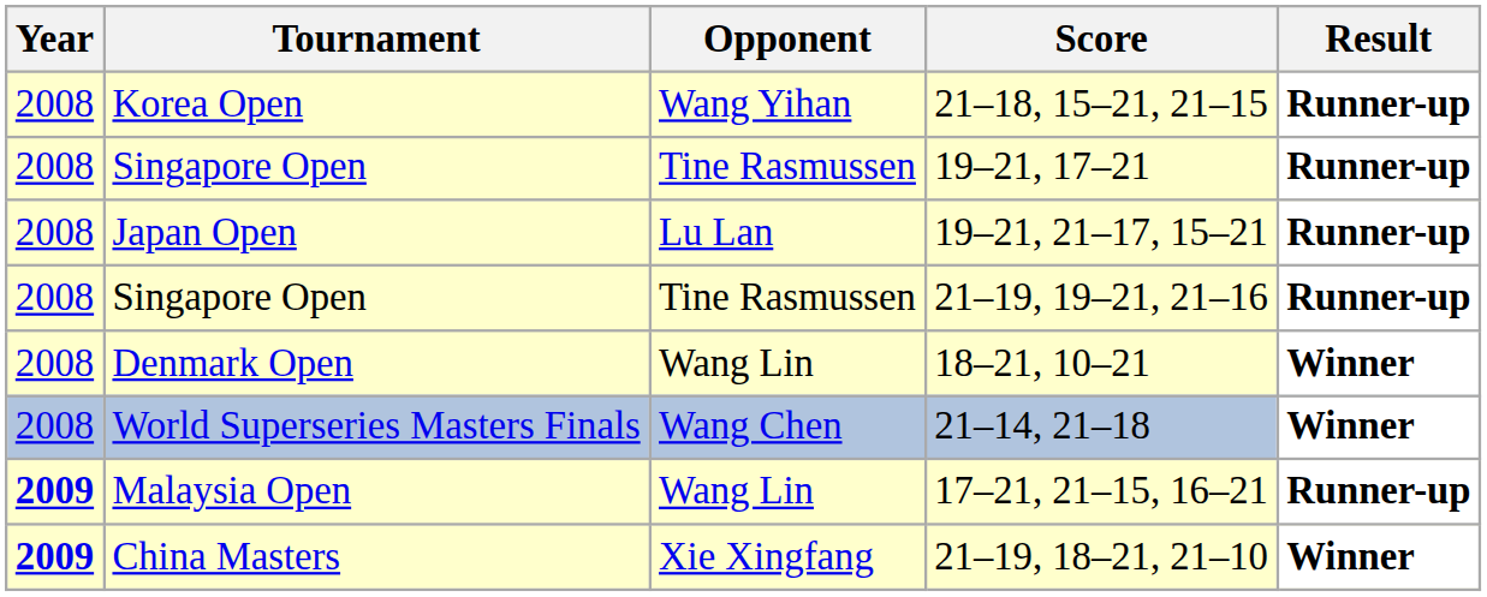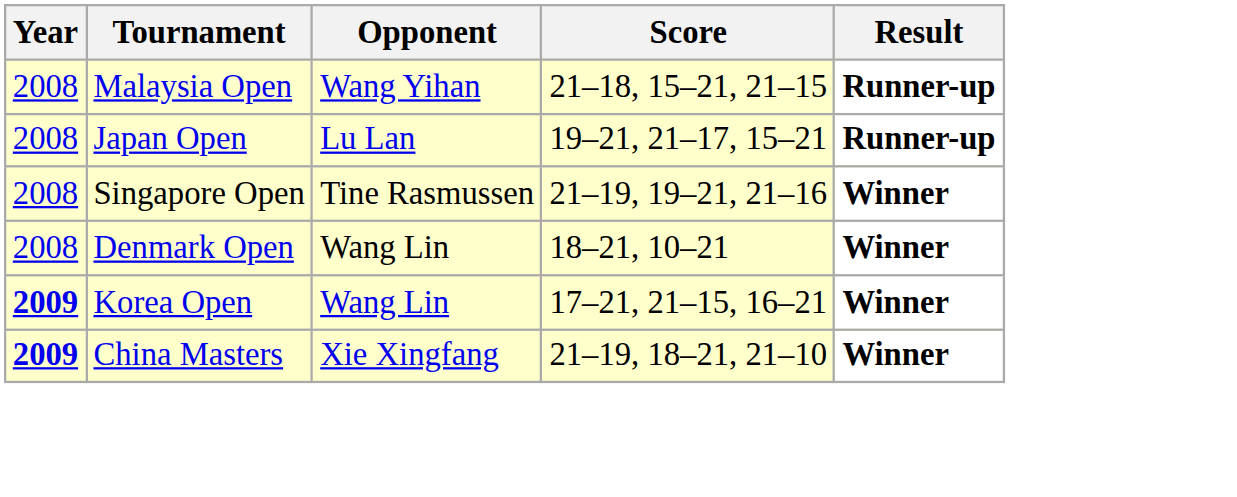21–18, 15–21, 21–15 | Tournament: Korea Open -> Malaysia Open
- row: 2008 | Singapore Open | Tine Rasmussen | 19–21, 17–21 | Runner-up
21–19, 19–21, 21–16 | Result: Runner-up -> Winner
- row: 2008 | World Superseries Masters Finals | Wang Chen | 21–14, 21–18 | Winner
17–21, 21–15, 16–21 | Tournament: Malaysia Open -> Korea Open
17–21, 21–15, 16–21 | Result: Runner-up -> Winner
